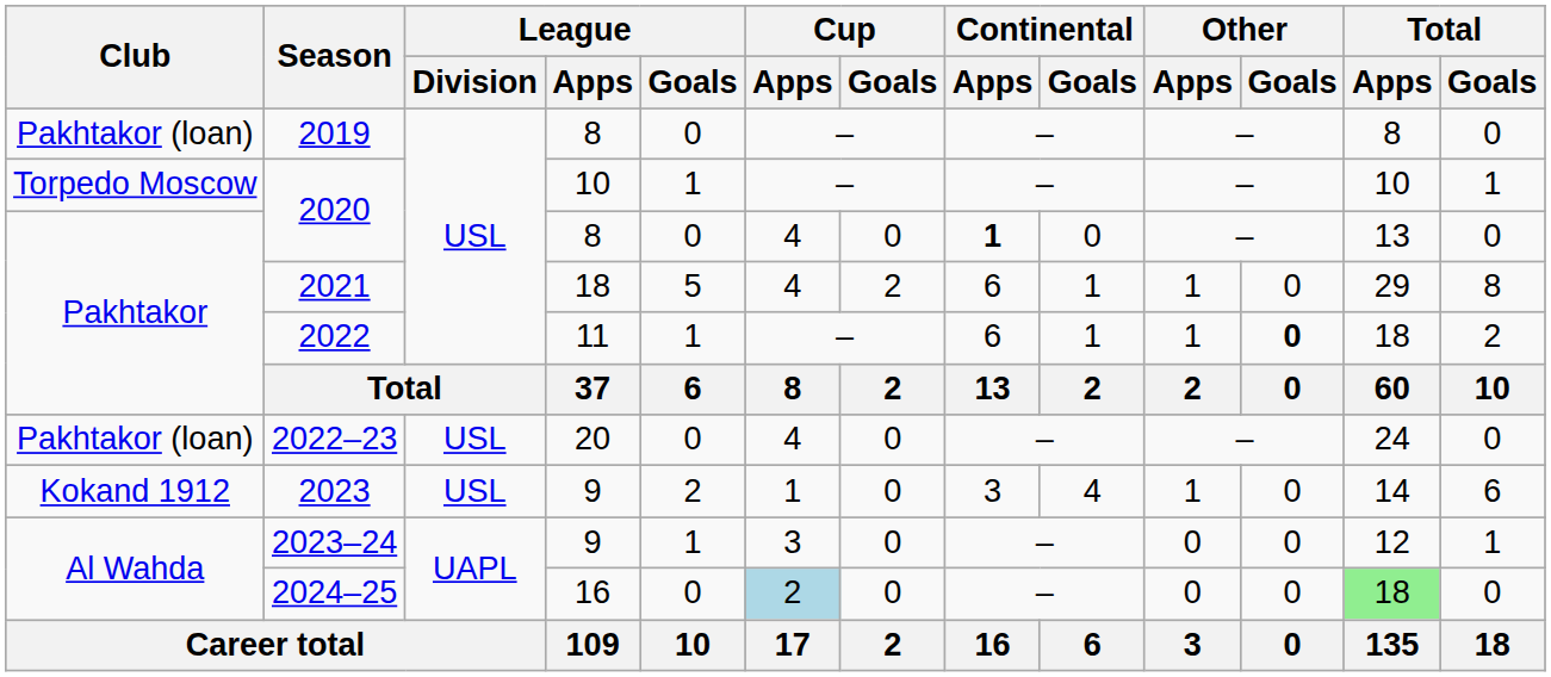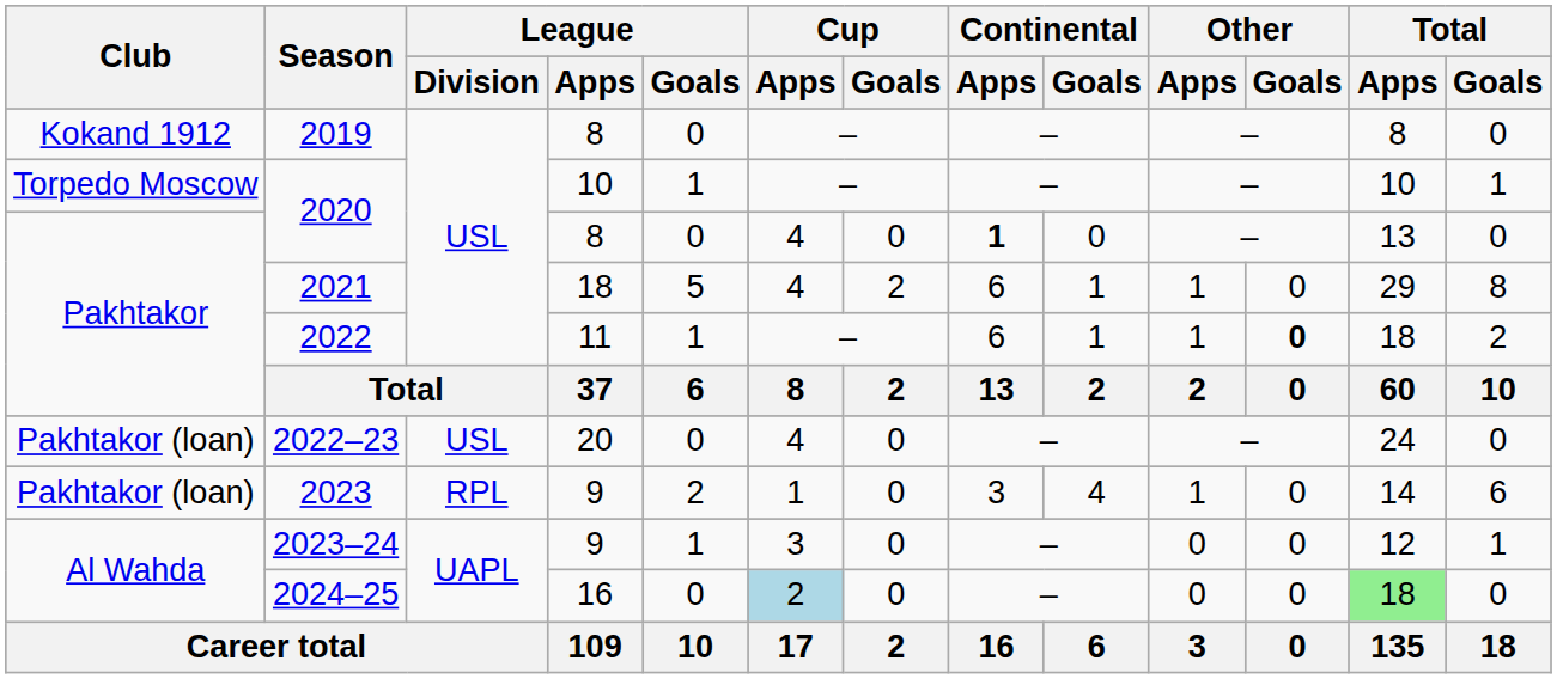2019 | Club: Pakhtakor (loan) -> Kokand 1912
2023 | Club: Kokand 1912 -> Pakhtakor (loan)
2023 | League / Division: USL -> RPL
